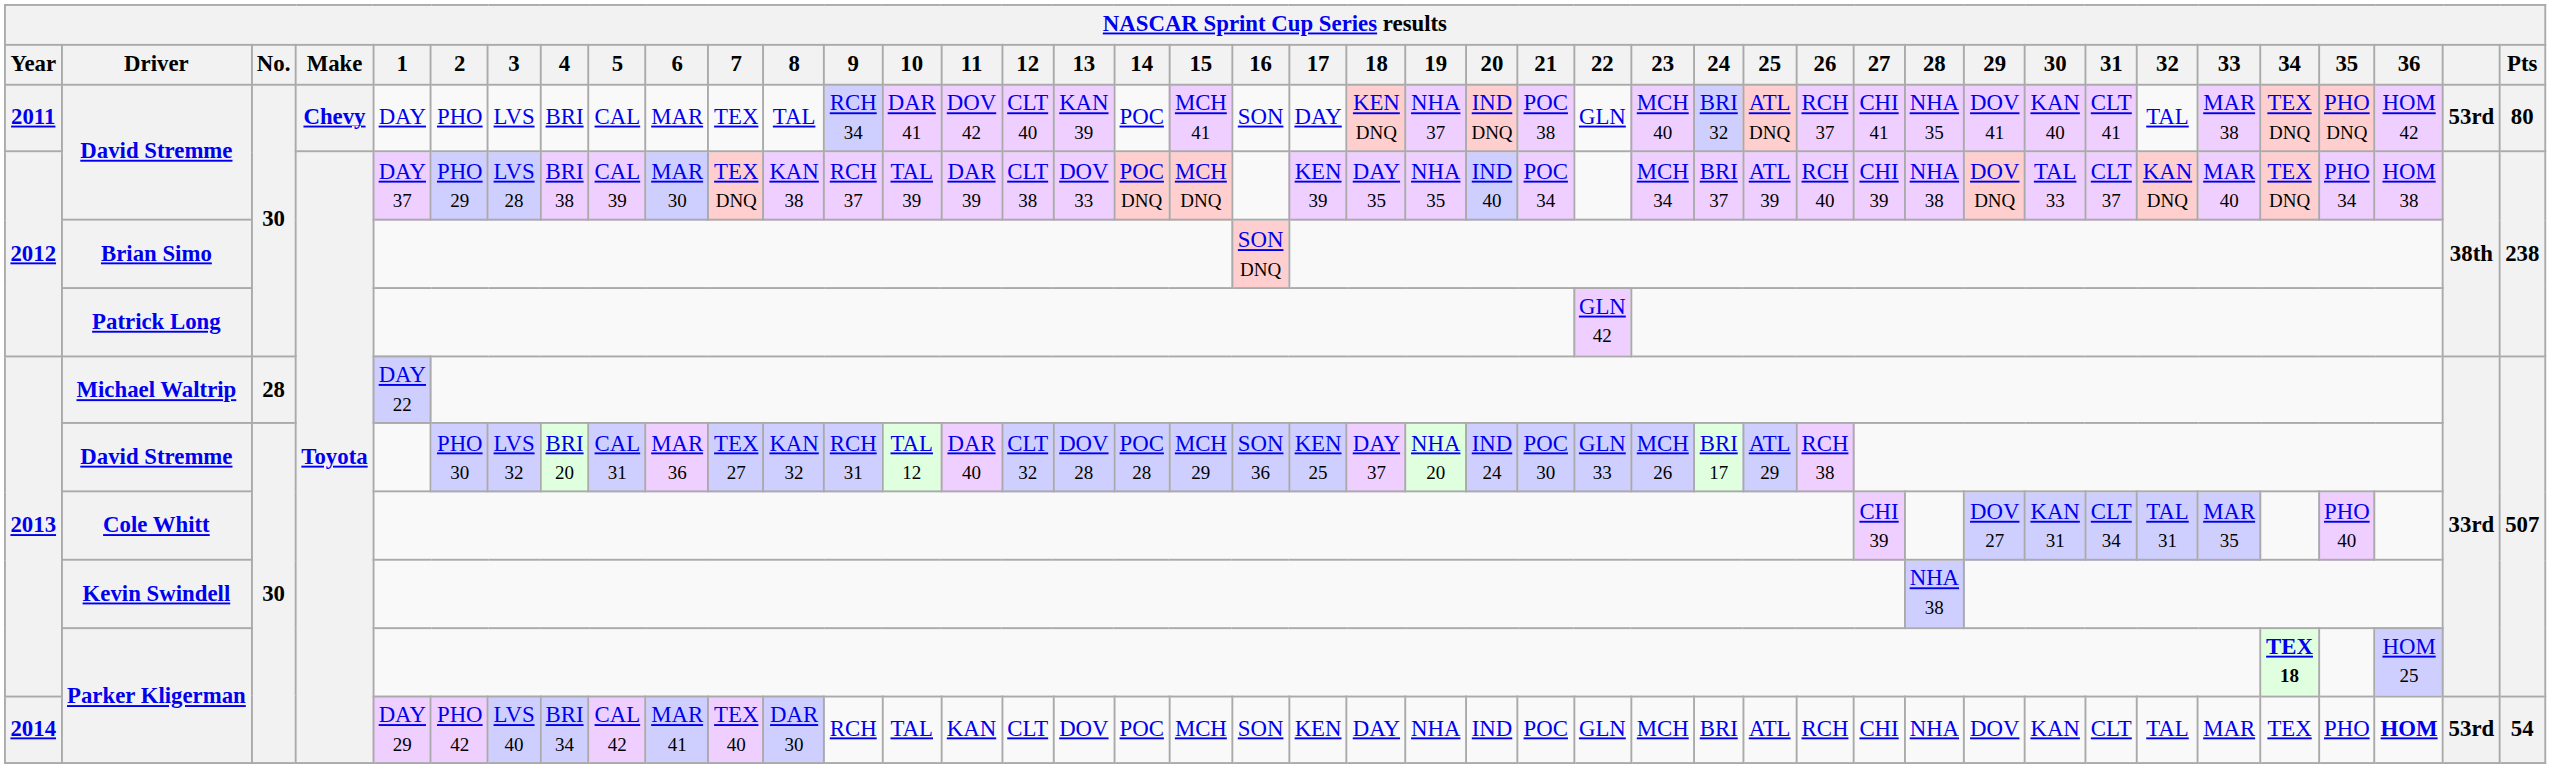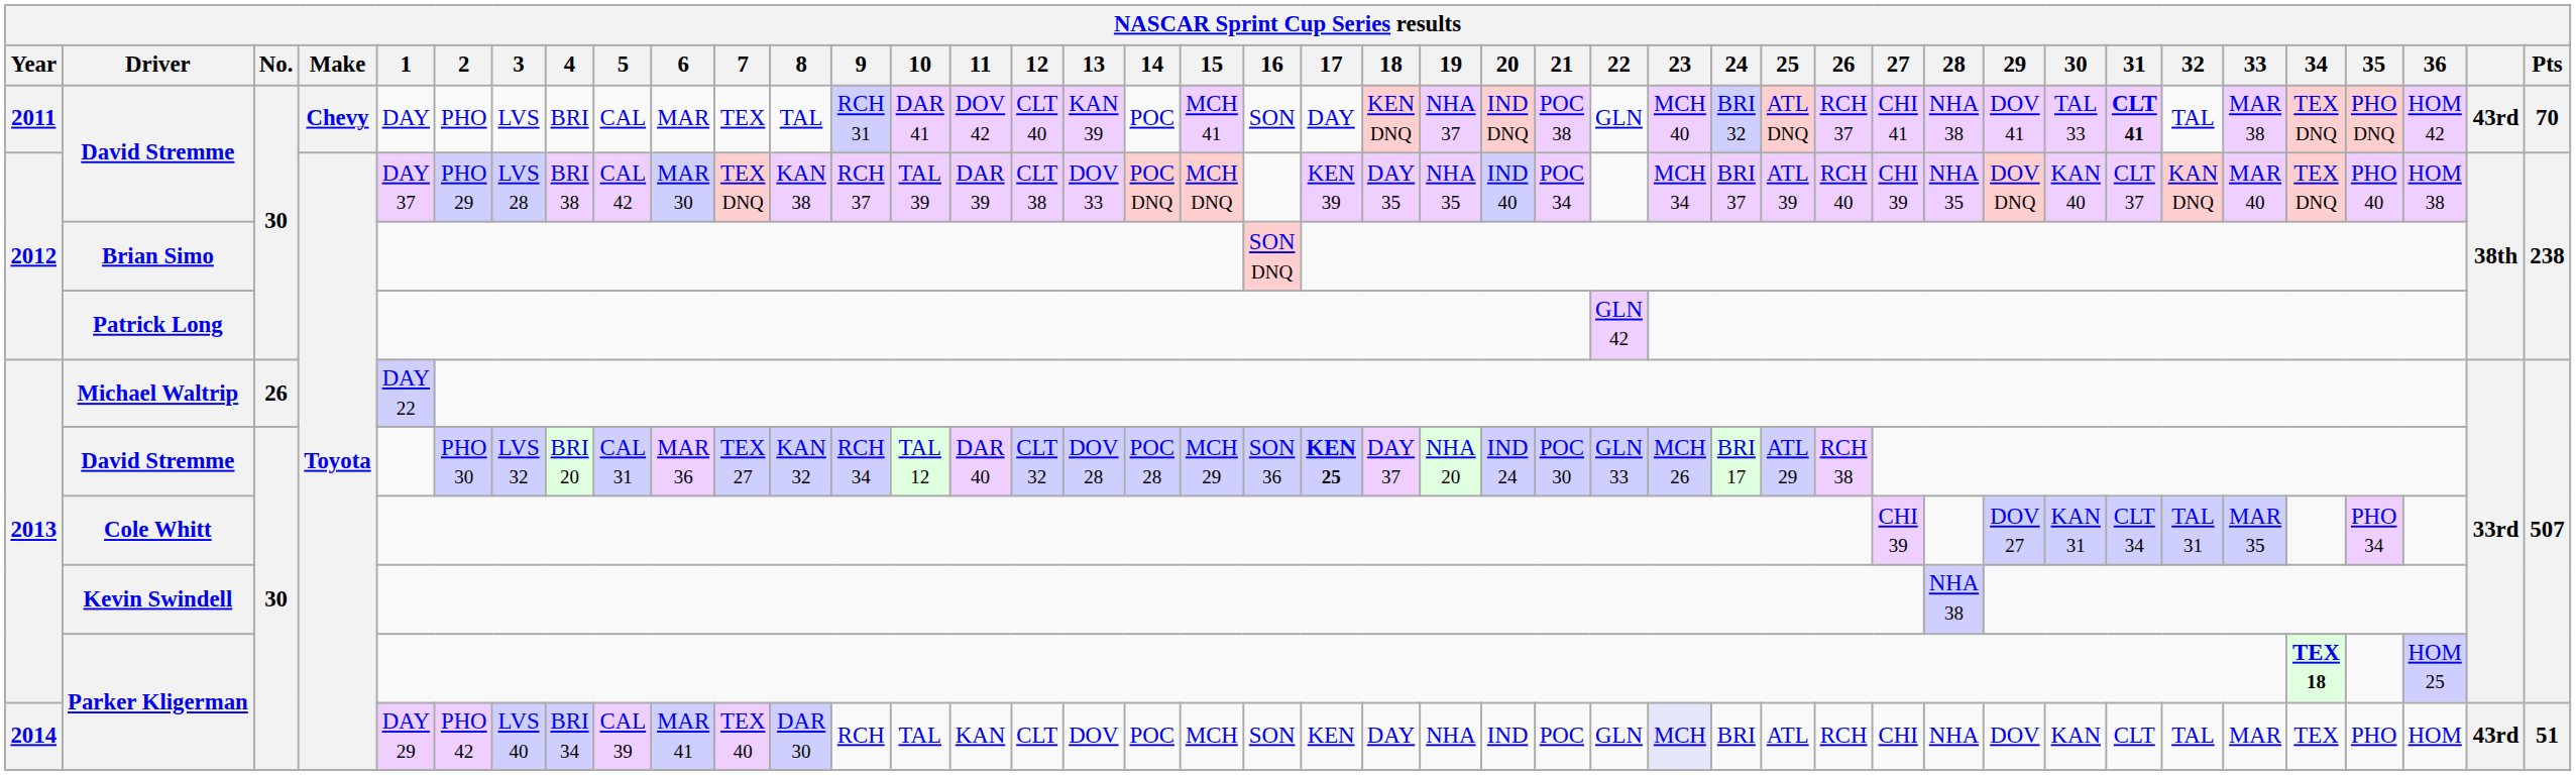2011 / David Stremme | 9: RCH 34 -> RCH 31
2011 / David Stremme | 28: NHA 35 -> NHA 38
2011 / David Stremme | 30: KAN 40 -> TAL 33
2011 / David Stremme | 31: normal -> bold
2011 / David Stremme | column 41: 53rd -> 43rd
2011 / David Stremme | Pts: 80 -> 70
2012 / David Stremme | 5: CAL 39 -> CAL 42
2012 / David Stremme | 28: NHA 38 -> NHA 35
2012 / David Stremme | 30: TAL 33 -> KAN 40
2012 / David Stremme | 35: PHO 34 -> PHO 40
Michael Waltrip | No.: 28 -> 26
2013 / David Stremme | 9: RCH 31 -> RCH 34
2013 / David Stremme | 17: normal -> bold
Cole Whitt | 35: PHO 40 -> PHO 34
2014 / Parker Kligerman | 5: CAL 42 -> CAL 39
2014 / Parker Kligerman | 23: no background -> lavender background
2014 / Parker Kligerman | 36: bold -> normal
2014 / Parker Kligerman | column 41: 53rd -> 43rd
2014 / Parker Kligerman | Pts: 54 -> 51
